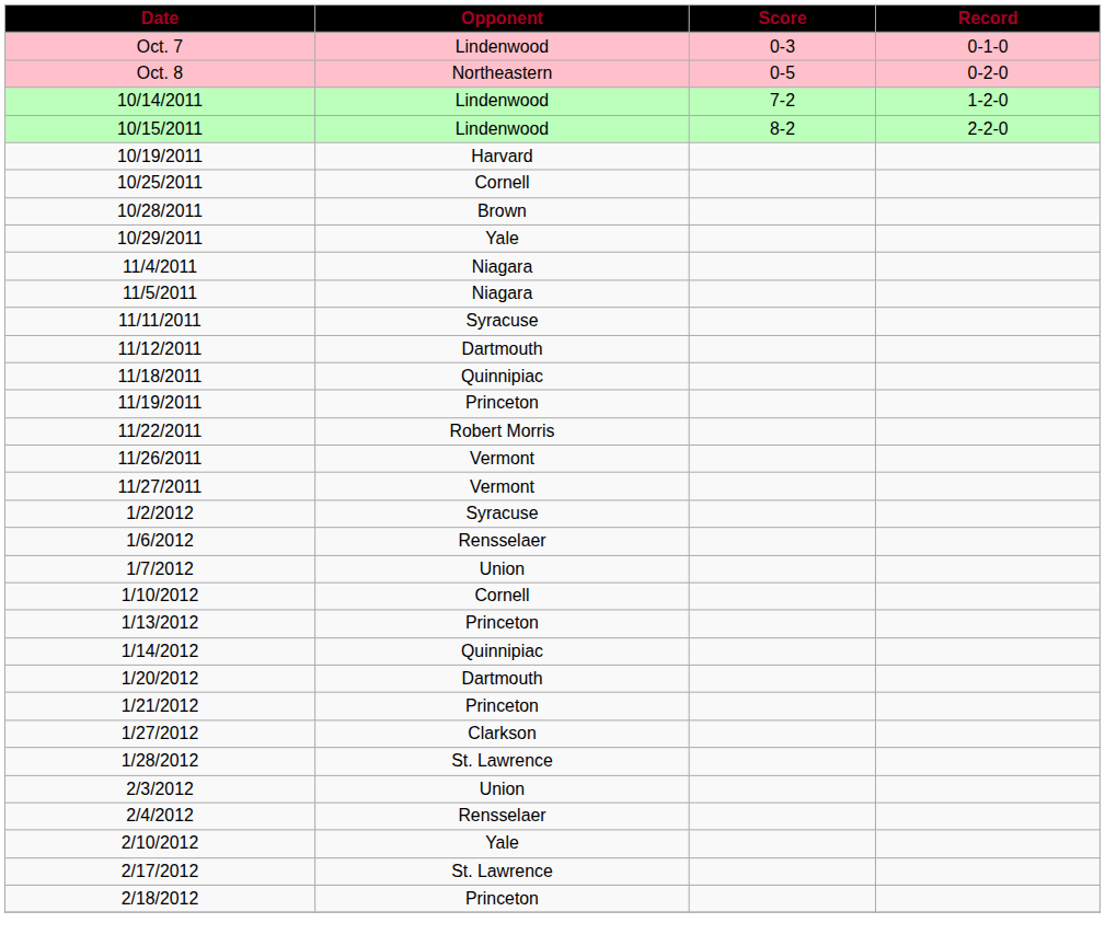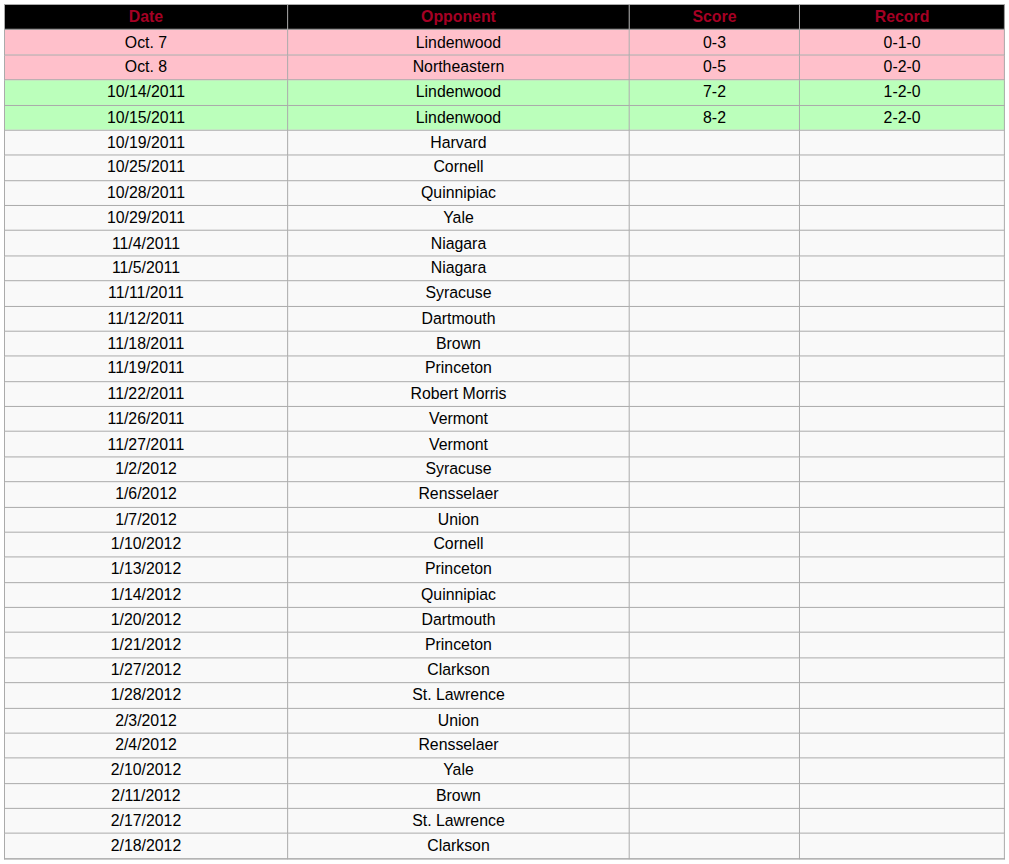10/28/2011 | Opponent: Brown -> Quinnipiac
11/18/2011 | Opponent: Quinnipiac -> Brown
+ row: 2/11/2012 | Brown
2/18/2012 | Opponent: Princeton -> Clarkson
